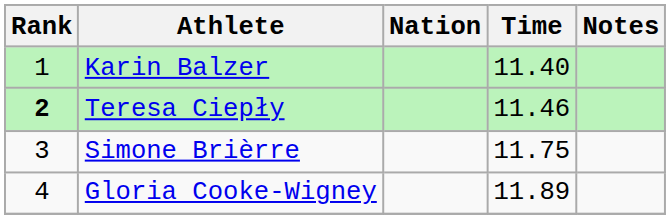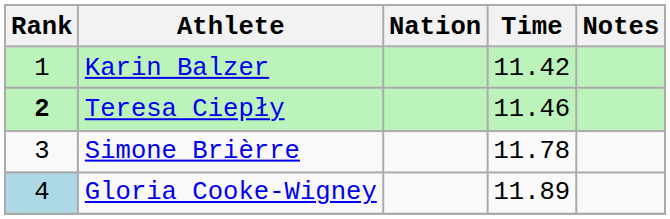Karin Balzer | Time: 11.40 -> 11.42
Simone Brièrre | Time: 11.75 -> 11.78
Gloria Cooke-Wigney | Rank: no background -> lightblue background
